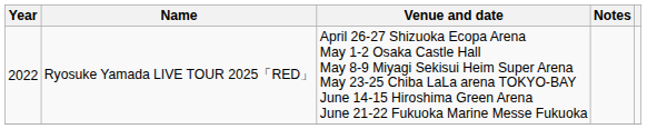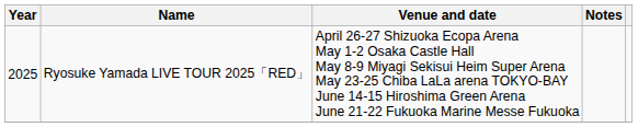Ryosuke Yamada LIVE TOUR 2025「RED」 | Year: 2022 -> 2025
